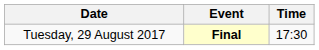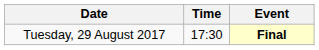columns swapped: Time <-> Event
